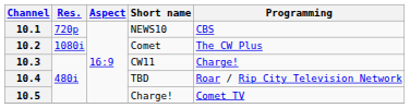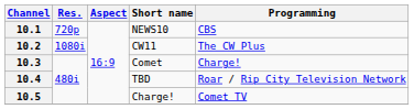10.2 | Short name: Comet -> CW11
10.3 | Short name: CW11 -> Comet
